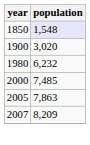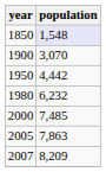1900 | population: 3,020 -> 3,070
+ row: 1950 | 4,442
